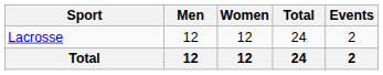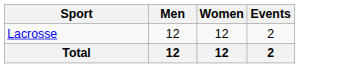- column: Total | 24 | 24
